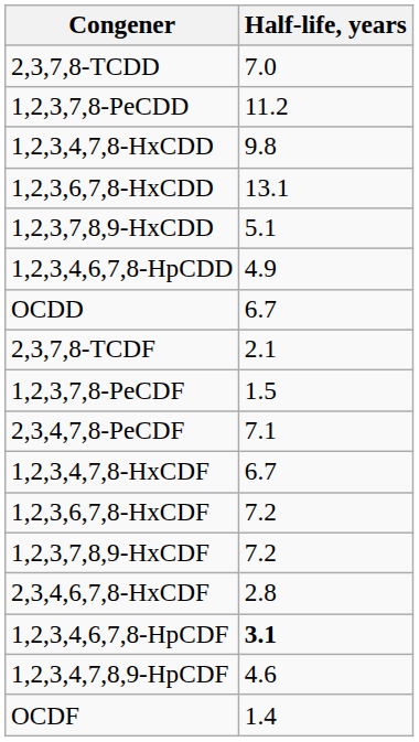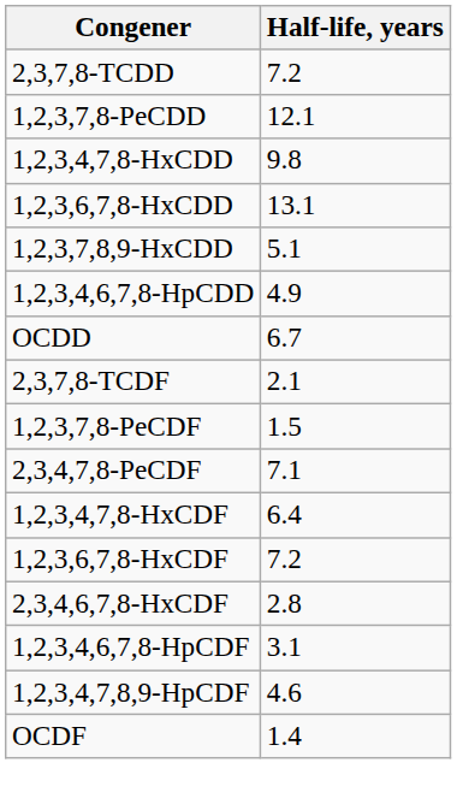2,3,7,8-TCDD | Half-life, years: 7.0 -> 7.2
1,2,3,7,8-PeCDD | Half-life, years: 11.2 -> 12.1
1,2,3,4,7,8-HxCDF | Half-life, years: 6.7 -> 6.4
- row: 1,2,3,7,8,9-HxCDF | 7.2
1,2,3,4,6,7,8-HpCDF | Half-life, years: bold -> normal
